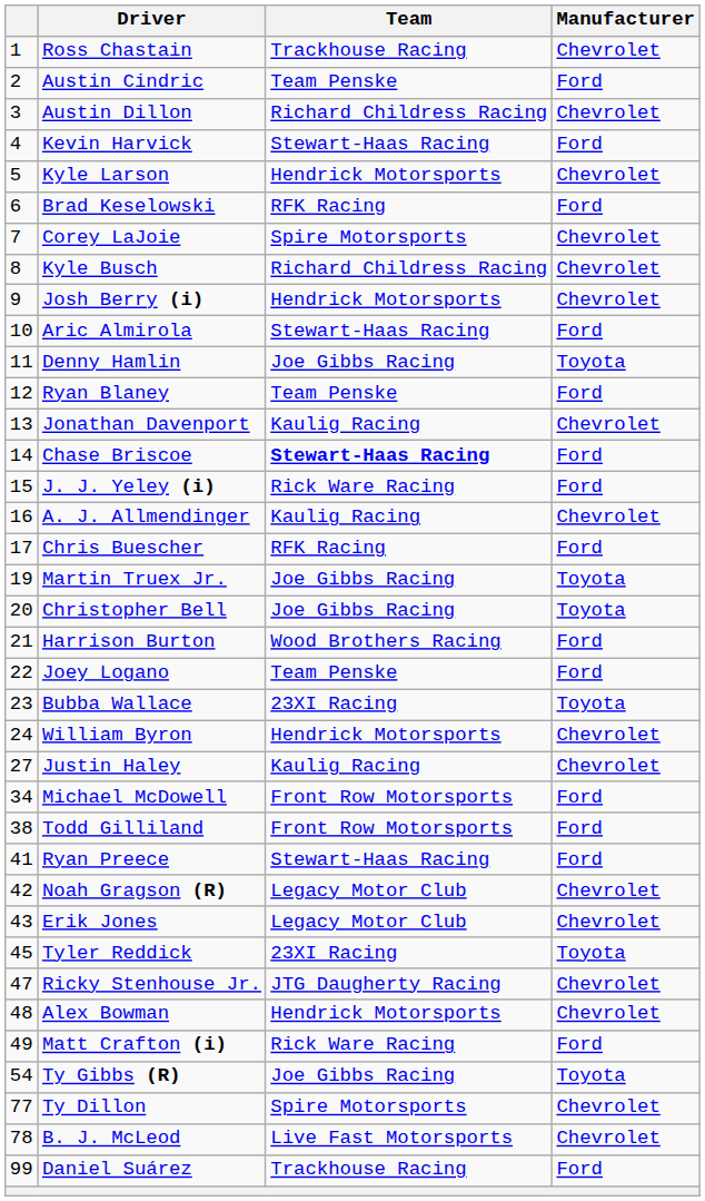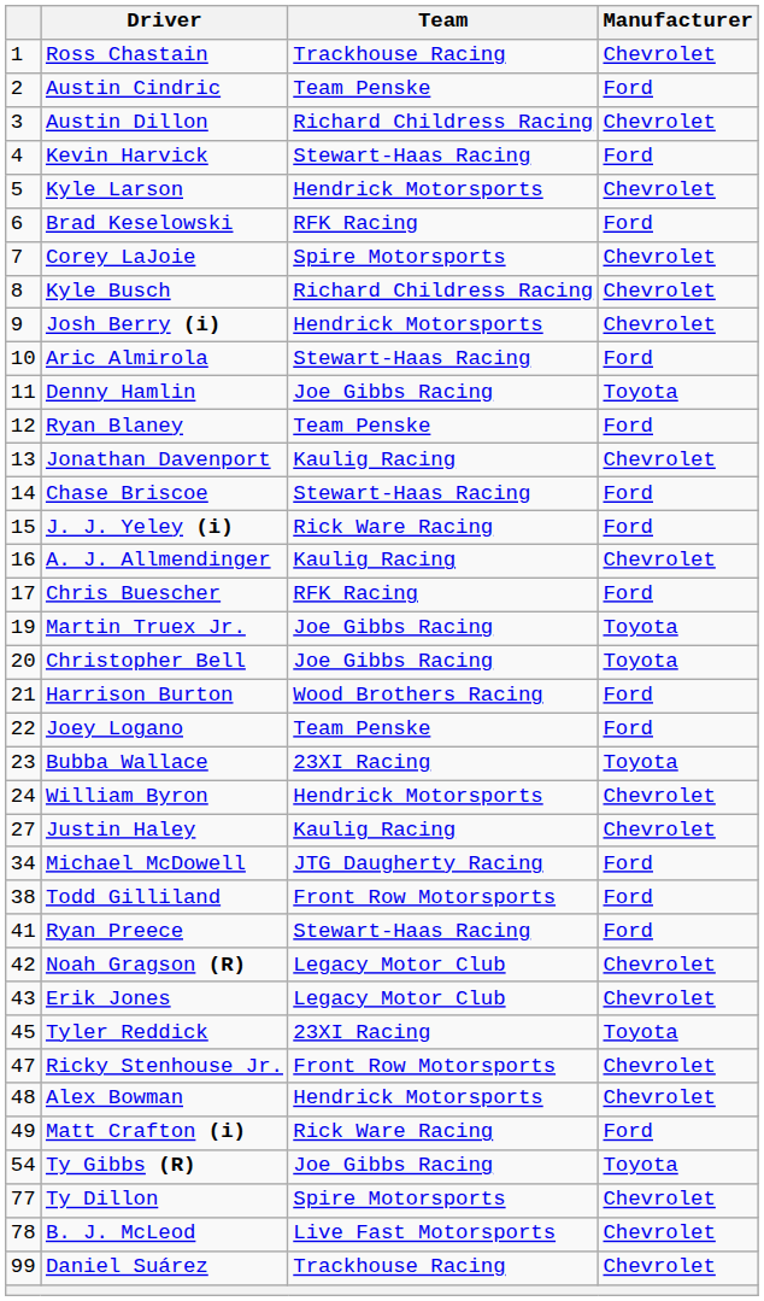Chase Briscoe | Team: bold -> normal
Michael McDowell | Team: Front Row Motorsports -> JTG Daugherty Racing
Ricky Stenhouse Jr. | Team: JTG Daugherty Racing -> Front Row Motorsports
Daniel Suárez | Manufacturer: Ford -> Chevrolet
